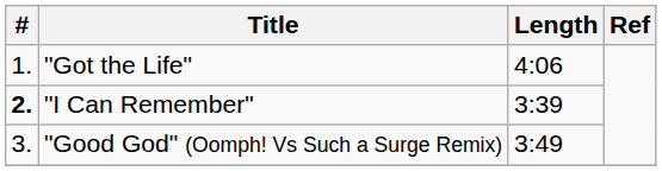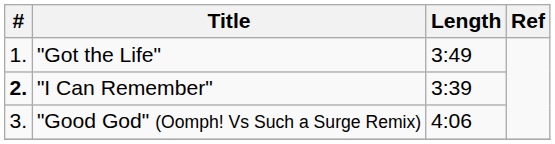"Got the Life" | Length: 4:06 -> 3:49
"Good God" (Oomph! Vs Such a Surge Remix) | Length: 3:49 -> 4:06
